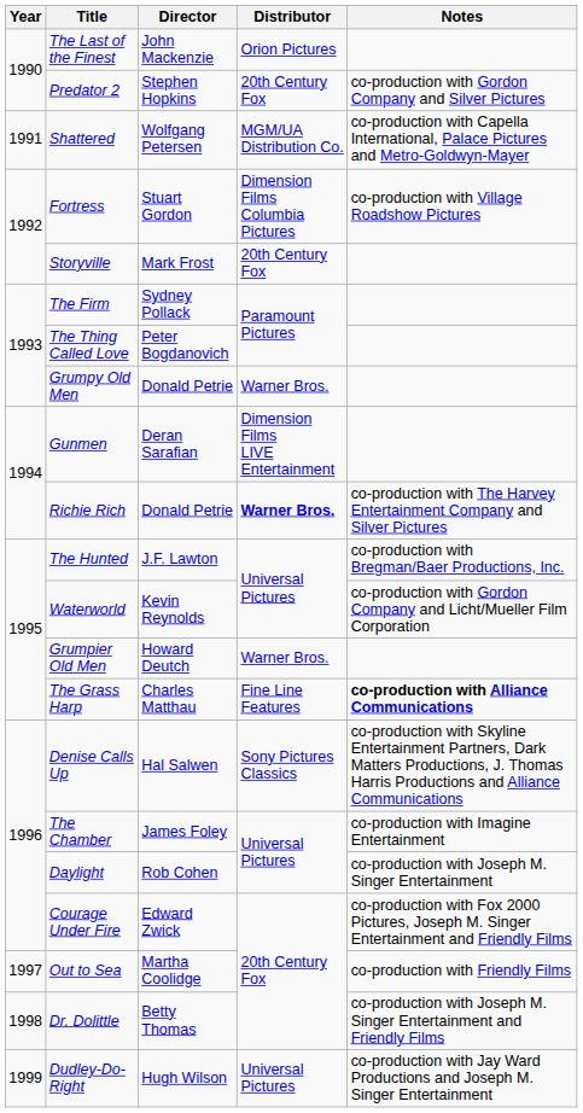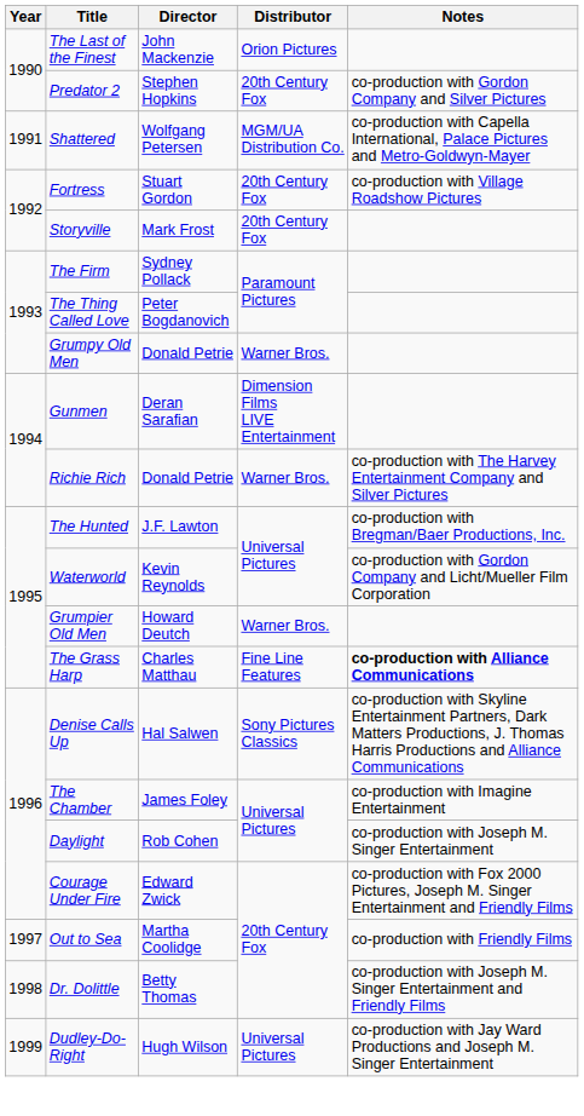Fortress | Distributor: Dimension Films Columbia Pictures -> 20th Century Fox
Richie Rich | Distributor: bold -> normal
